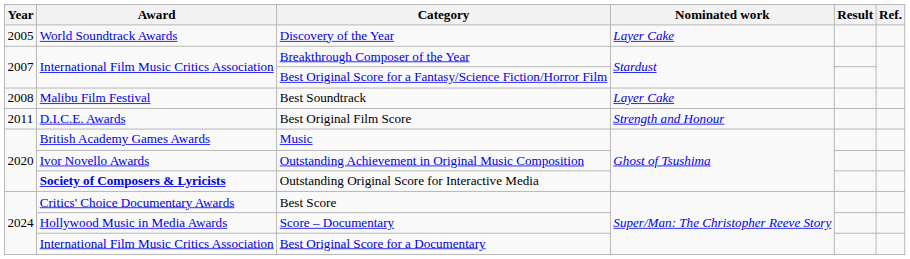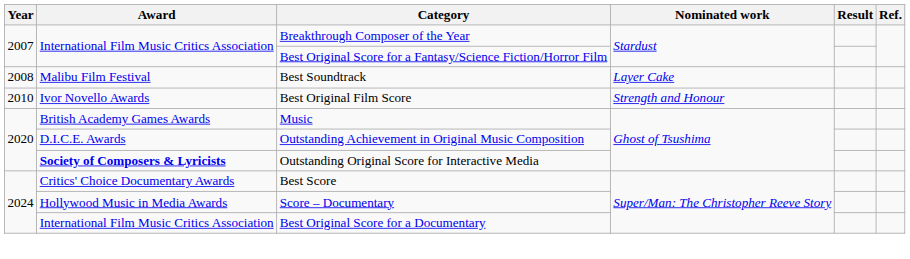- row: 2005 | World Soundtrack Awards | Discovery of the Year | Layer Cake
Best Original Film Score | Year: 2011 -> 2010
Best Original Film Score | Award: D.I.C.E. Awards -> Ivor Novello Awards
Outstanding Achievement in Original Music Composition | Award: Ivor Novello Awards -> D.I.C.E. Awards
